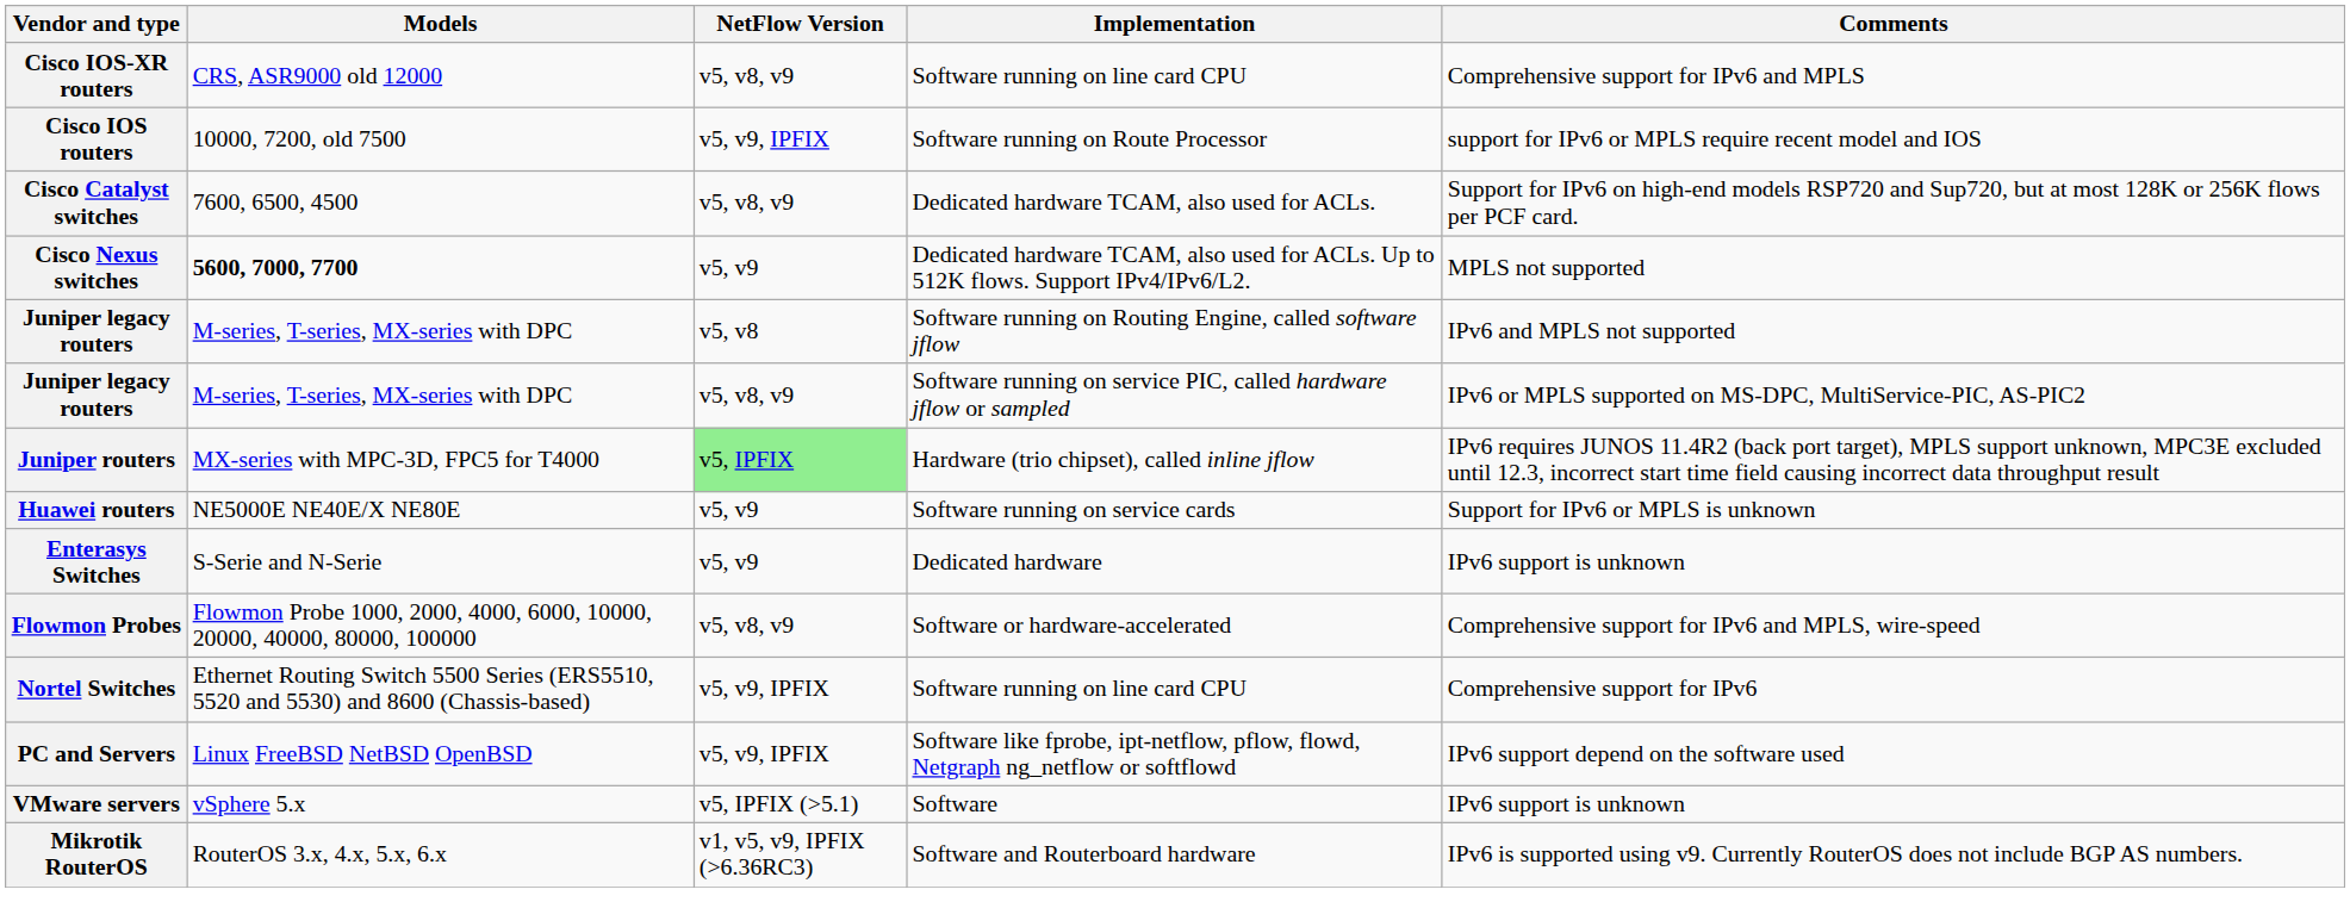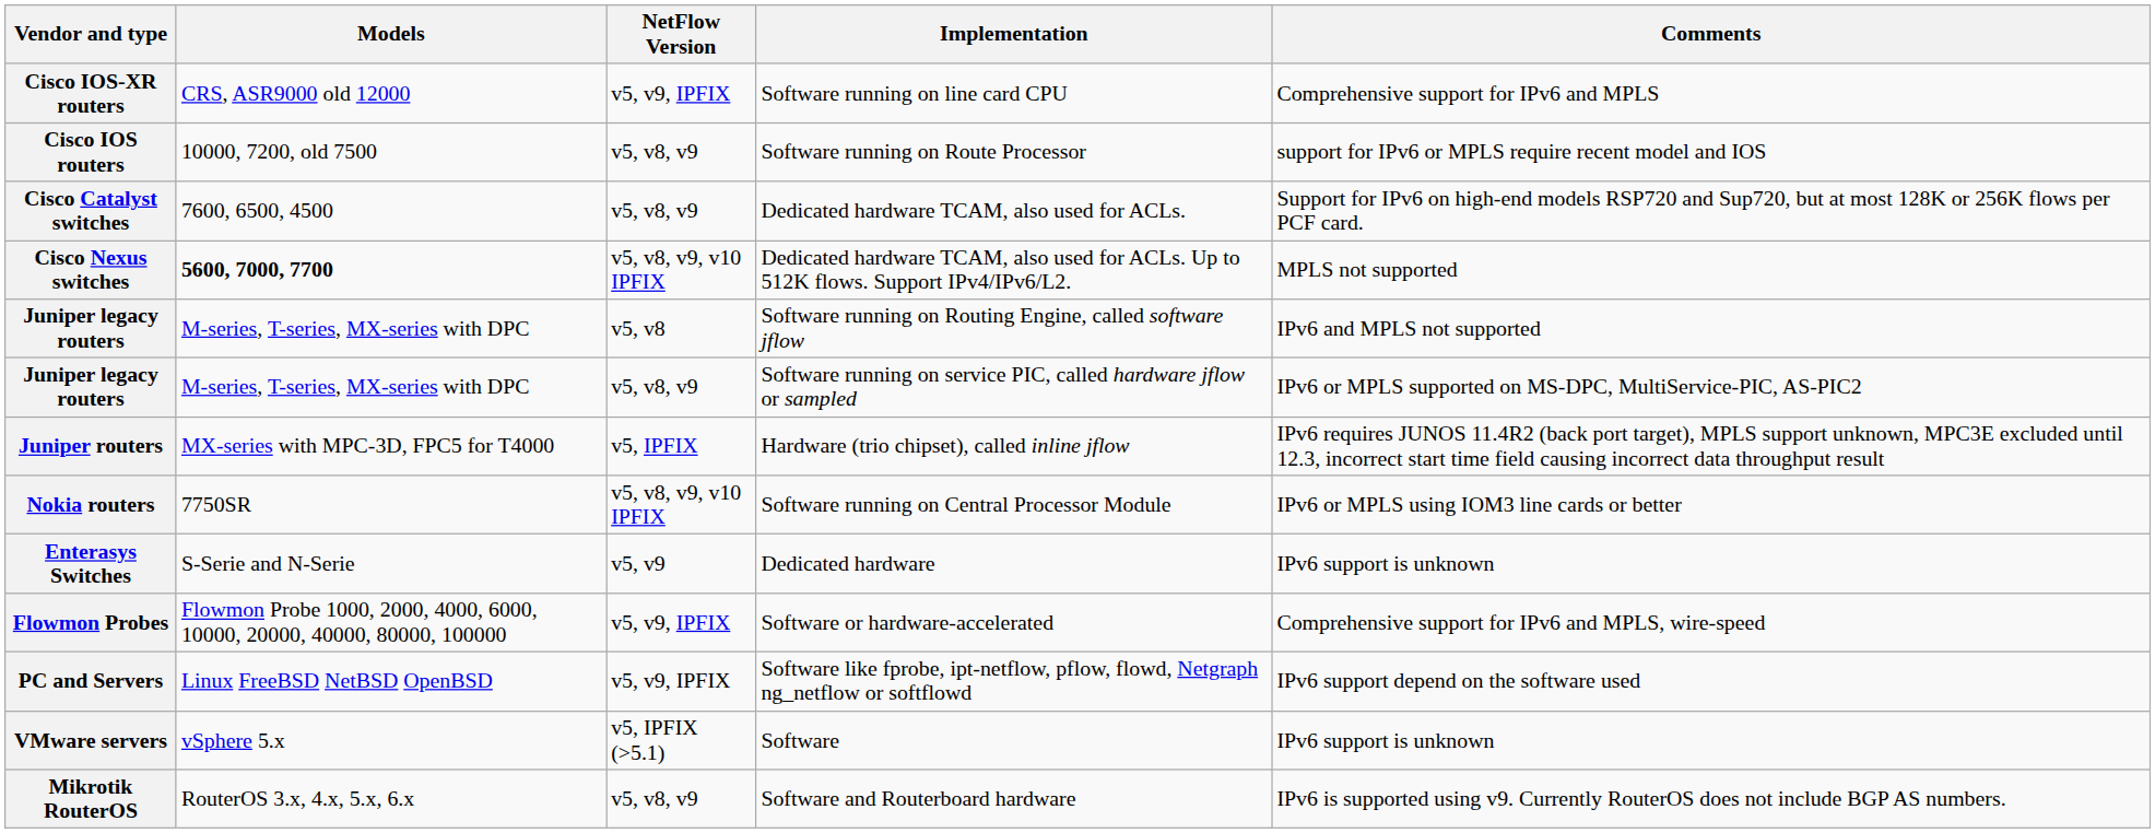Cisco IOS-XR routers | NetFlow Version: v5, v8, v9 -> v5, v9, IPFIX
Cisco IOS routers | NetFlow Version: v5, v9, IPFIX -> v5, v8, v9
Cisco Nexus switches | NetFlow Version: v5, v9 -> v5, v8, v9, v10 IPFIX
Juniper routers | NetFlow Version: lightgreen background -> no background
+ row: Nokia routers | 7750SR | v5, v8, v9, v10 IPFIX | Software running on Central Processor Module | IPv6 or MPLS using IOM3 line cards or better
- row: Huawei routers | NE5000E NE40E/X NE80E | v5, v9 | Software running on service cards | Support for IPv6 or MPLS is unknown
Flowmon Probes | NetFlow Version: v5, v8, v9 -> v5, v9, IPFIX
- row: Nortel Switches | Ethernet Routing Switch 5500 Series (ERS5510, 5520 and 5530) and 8600 (Chassis-based) | v5, v9, IPFIX | Software running on line card CPU | Comprehensive support for IPv6
Mikrotik RouterOS | NetFlow Version: v1, v5, v9, IPFIX (>6.36RC3) -> v5, v8, v9
